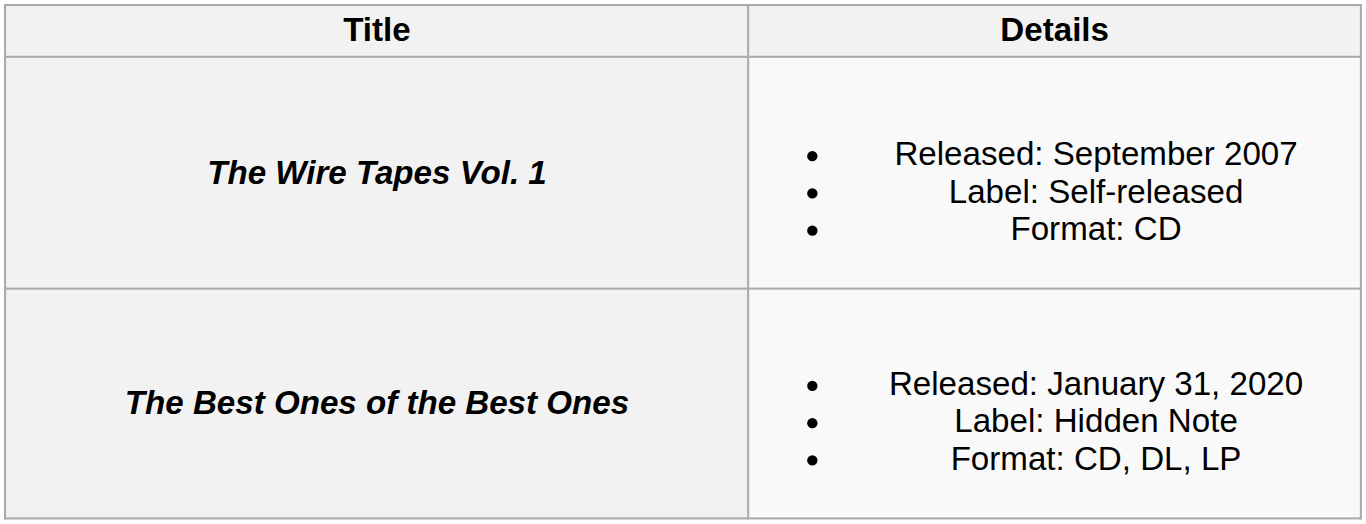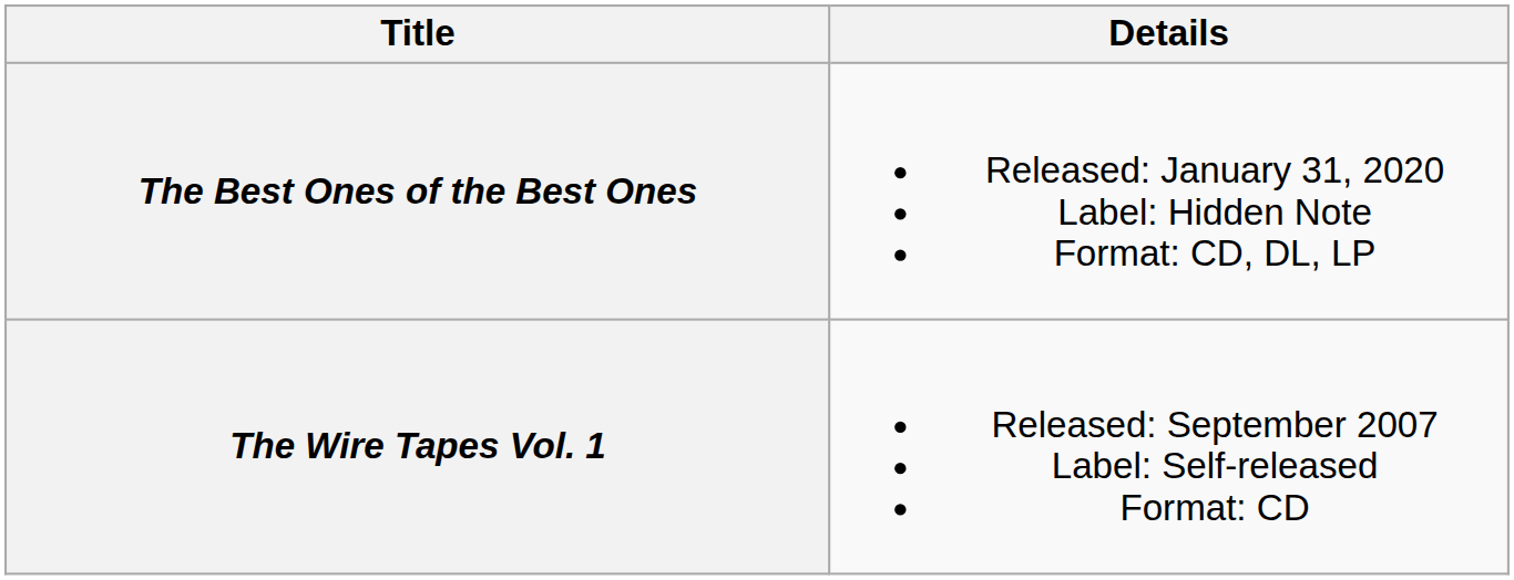rows swapped: The Wire Tapes Vol. 1 <-> The Best Ones of the Best Ones
